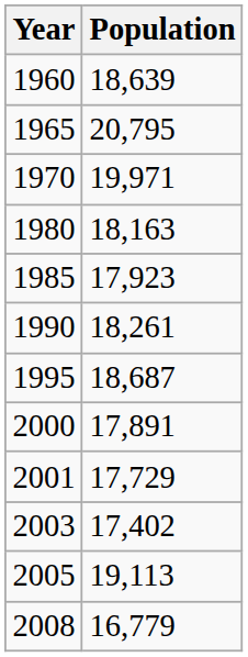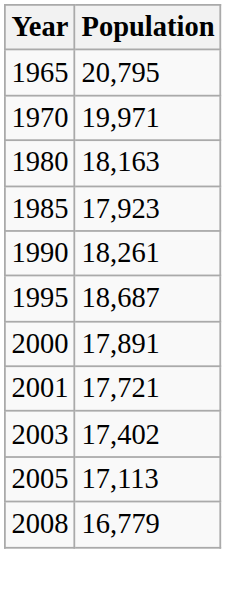- row: 1960 | 18,639
2001 | Population: 17,729 -> 17,721
2005 | Population: 19,113 -> 17,113
